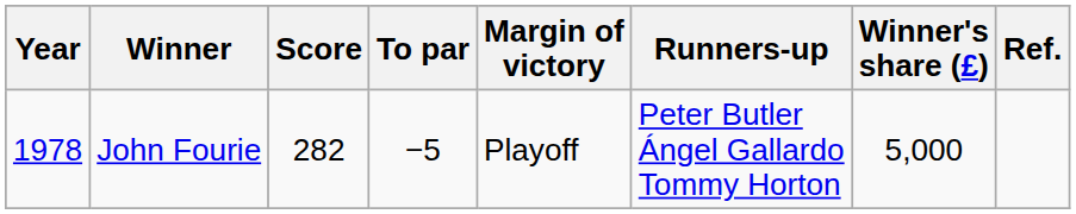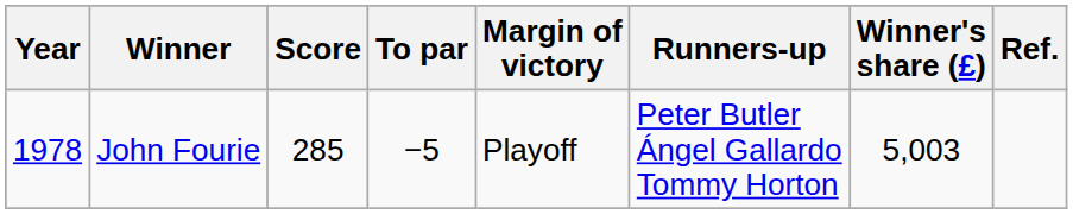John Fourie | Score: 282 -> 285
John Fourie | Winner's share (£): 5,000 -> 5,003
